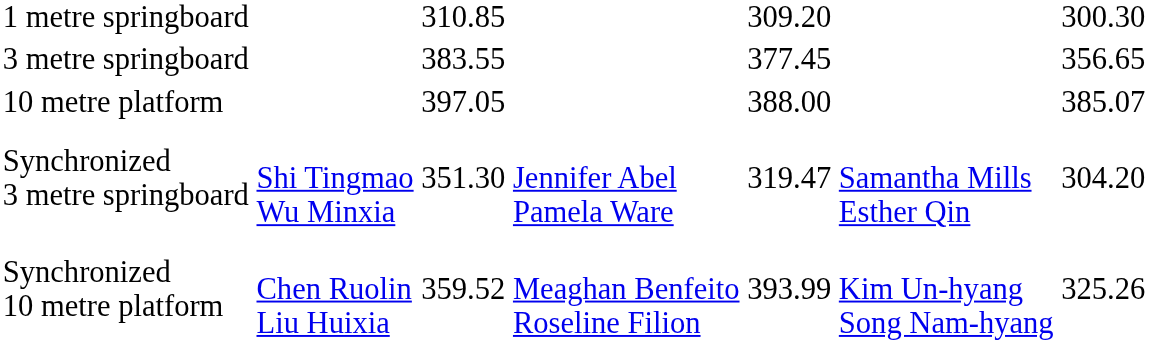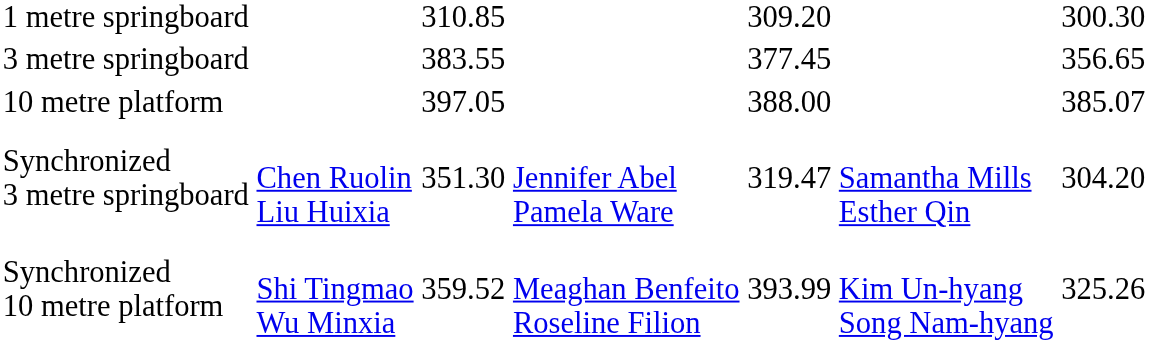Synchronized 3 metre springboard | column 2: Shi Tingmao Wu Minxia -> Chen Ruolin Liu Huixia
Synchronized 10 metre platform | column 2: Chen Ruolin Liu Huixia -> Shi Tingmao Wu Minxia
